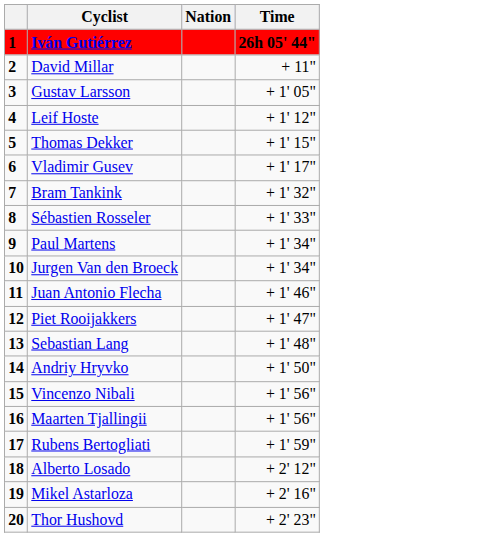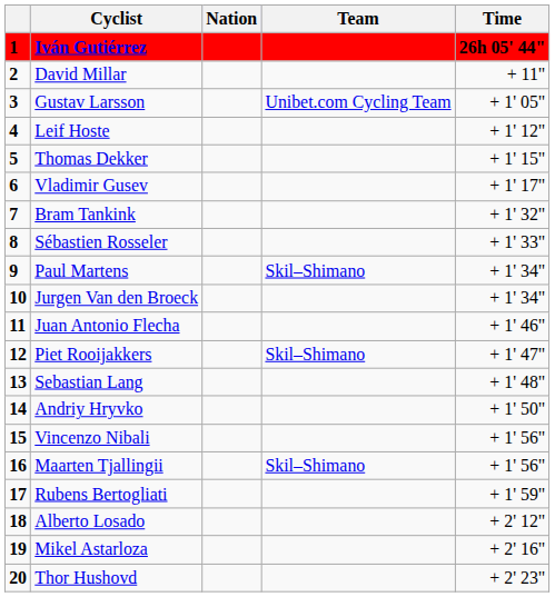+ column: Team | Unibet.com Cycling Team | Skil–Shimano | Skil–Shimano | Skil–Shimano
